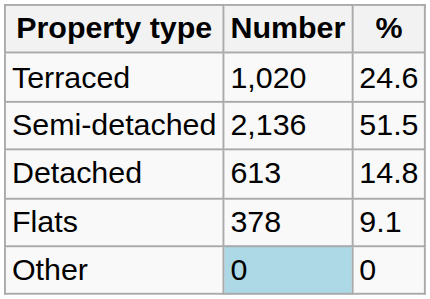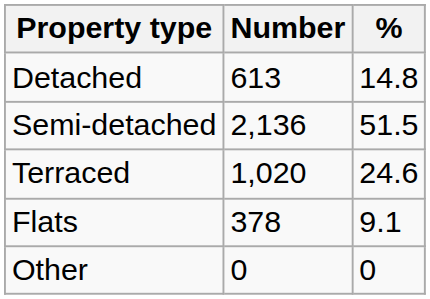rows swapped: Detached <-> Terraced
Other | Number: lightblue background -> no background
